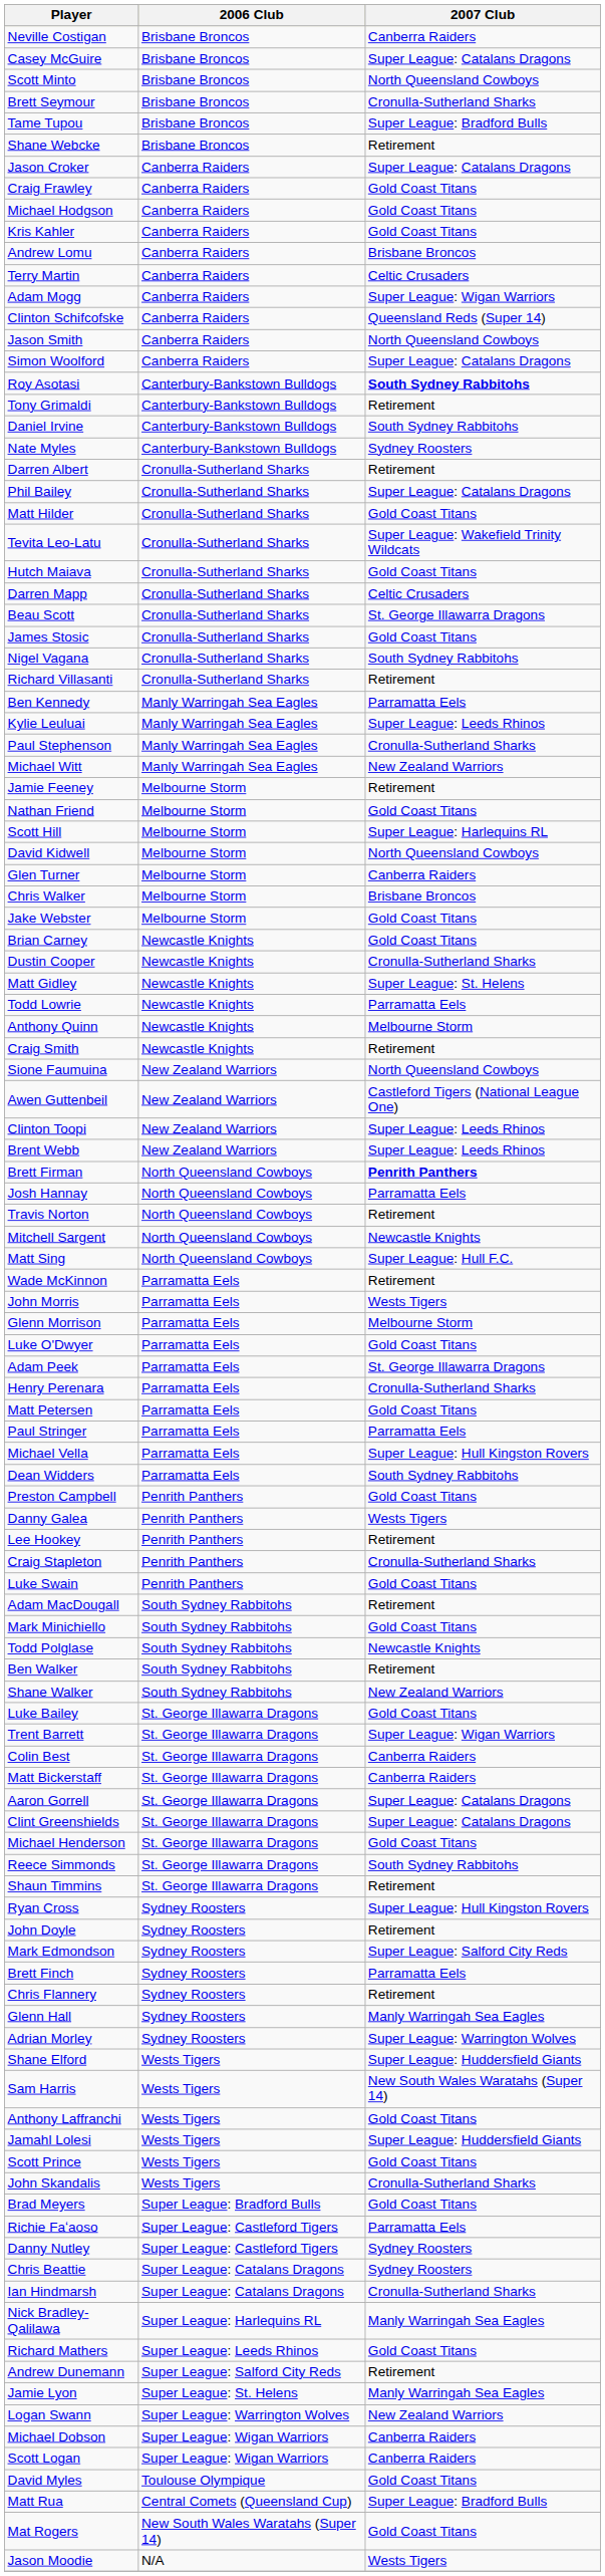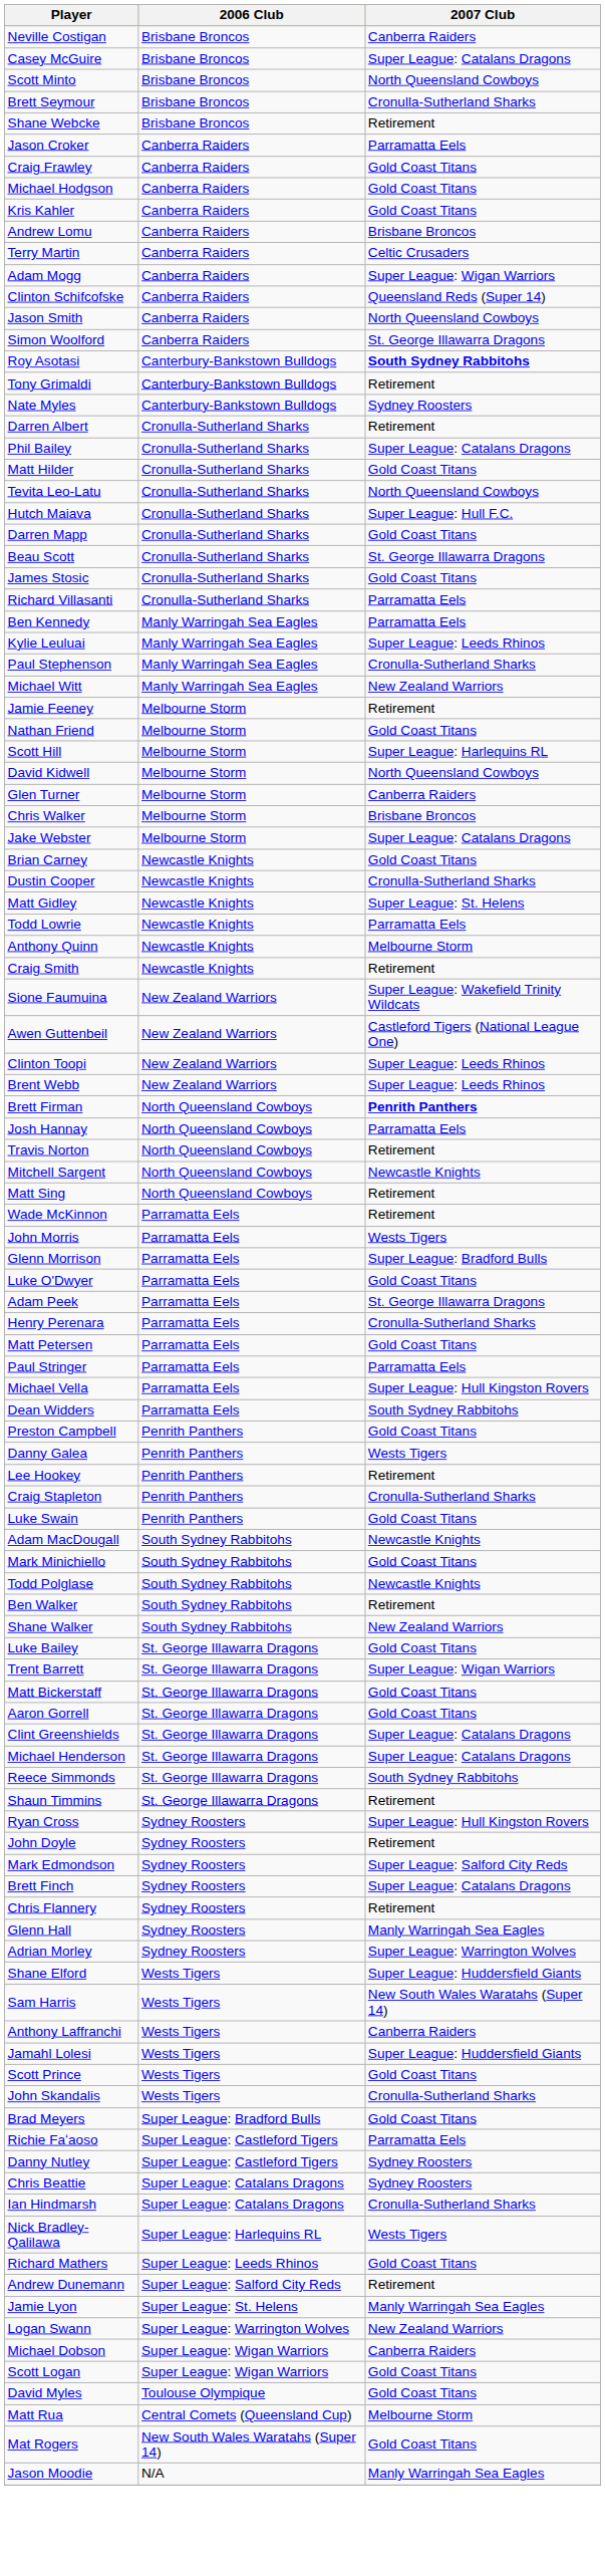- row: Tame Tupou | Brisbane Broncos | Super League: Bradford Bulls
Jason Croker | 2007 Club: Super League: Catalans Dragons -> Parramatta Eels
Simon Woolford | 2007 Club: Super League: Catalans Dragons -> St. George Illawarra Dragons
- row: Daniel Irvine | Canterbury-Bankstown Bulldogs | South Sydney Rabbitohs
Tevita Leo-Latu | 2007 Club: Super League: Wakefield Trinity Wildcats -> North Queensland Cowboys
Hutch Maiava | 2007 Club: Gold Coast Titans -> Super League: Hull F.C.
Darren Mapp | 2007 Club: Celtic Crusaders -> Gold Coast Titans
- row: Nigel Vagana | Cronulla-Sutherland Sharks | South Sydney Rabbitohs
Richard Villasanti | 2007 Club: Retirement -> Parramatta Eels
Jake Webster | 2007 Club: Gold Coast Titans -> Super League: Catalans Dragons
Sione Faumuina | 2007 Club: North Queensland Cowboys -> Super League: Wakefield Trinity Wildcats
Matt Sing | 2007 Club: Super League: Hull F.C. -> Retirement
Glenn Morrison | 2007 Club: Melbourne Storm -> Super League: Bradford Bulls
Adam MacDougall | 2007 Club: Retirement -> Newcastle Knights
- row: Colin Best | St. George Illawarra Dragons | Canberra Raiders
Matt Bickerstaff | 2007 Club: Canberra Raiders -> Gold Coast Titans
Aaron Gorrell | 2007 Club: Super League: Catalans Dragons -> Gold Coast Titans
Michael Henderson | 2007 Club: Gold Coast Titans -> Super League: Catalans Dragons
Brett Finch | 2007 Club: Parramatta Eels -> Super League: Catalans Dragons
Anthony Laffranchi | 2007 Club: Gold Coast Titans -> Canberra Raiders
Nick Bradley-Qalilawa | 2007 Club: Manly Warringah Sea Eagles -> Wests Tigers
Scott Logan | 2007 Club: Canberra Raiders -> Gold Coast Titans
Matt Rua | 2007 Club: Super League: Bradford Bulls -> Melbourne Storm
Jason Moodie | 2007 Club: Wests Tigers -> Manly Warringah Sea Eagles
